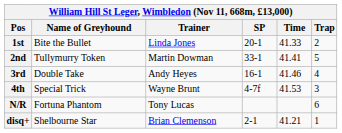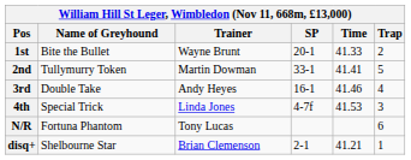1st | Trainer: Linda Jones -> Wayne Brunt
4th | Trainer: Wayne Brunt -> Linda Jones
